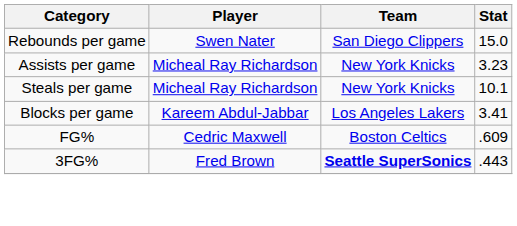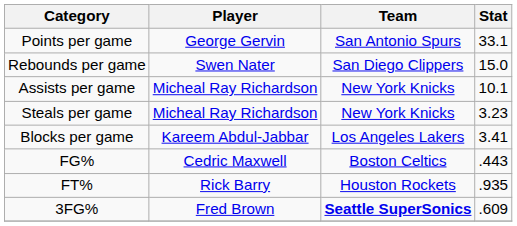+ row: Points per game | George Gervin | San Antonio Spurs | 33.1
Assists per game | Stat: 3.23 -> 10.1
Steals per game | Stat: 10.1 -> 3.23
FG% | Stat: .609 -> .443
+ row: FT% | Rick Barry | Houston Rockets | .935
3FG% | Stat: .443 -> .609
